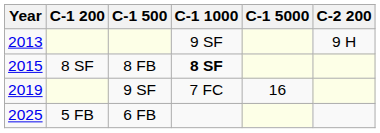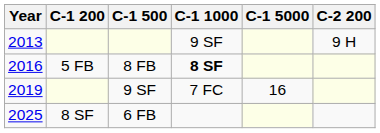8 FB | Year: 2015 -> 2016
8 FB | C-1 200: 8 SF -> 5 FB
6 FB | C-1 200: 5 FB -> 8 SF
